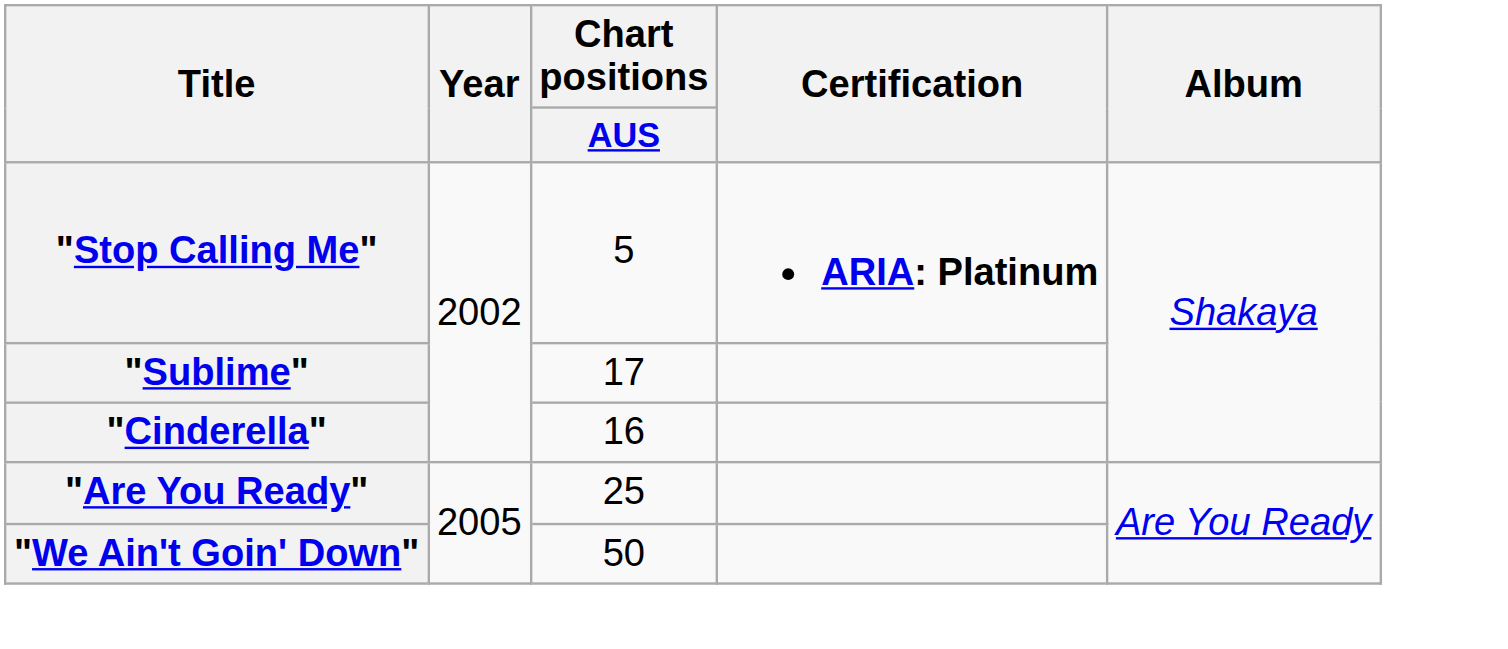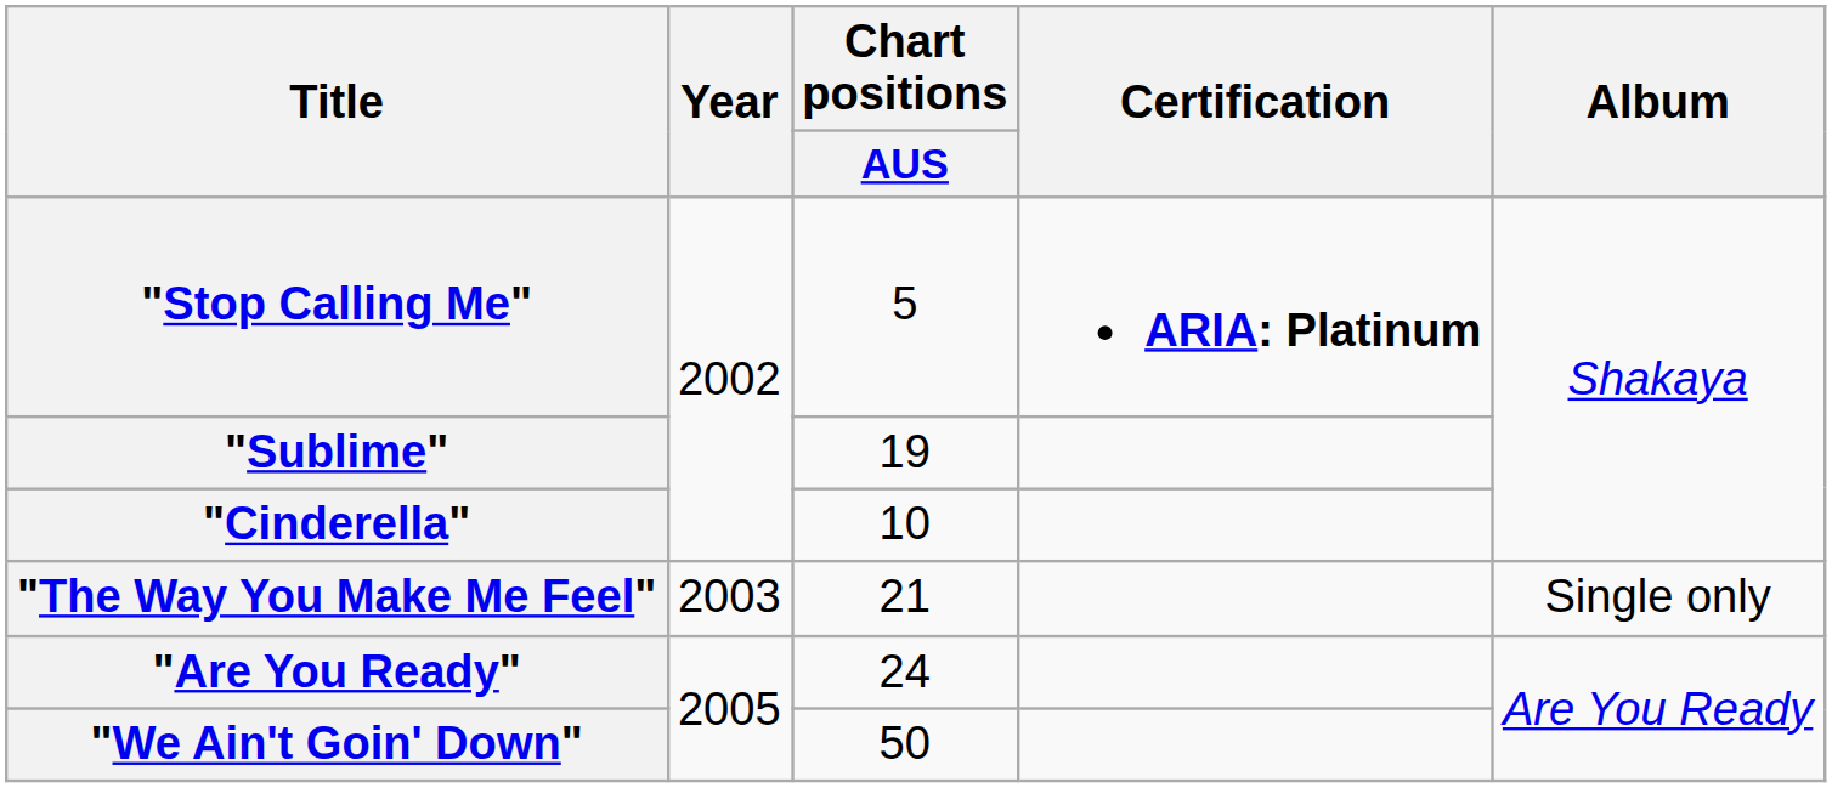"Sublime" | Chart positions / AUS: 17 -> 19
"Cinderella" | Chart positions / AUS: 16 -> 10
+ row: "The Way You Make Me Feel" | 2003 | 21 | Single only
"Are You Ready" | Chart positions / AUS: 25 -> 24
